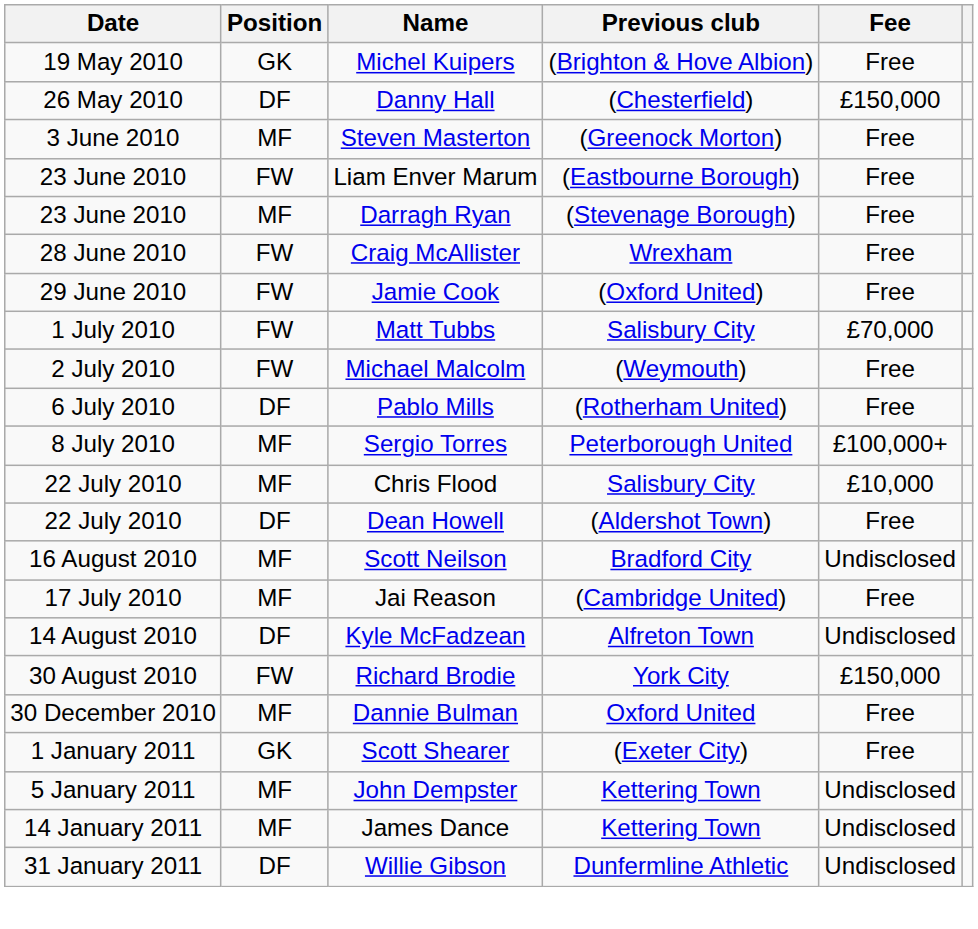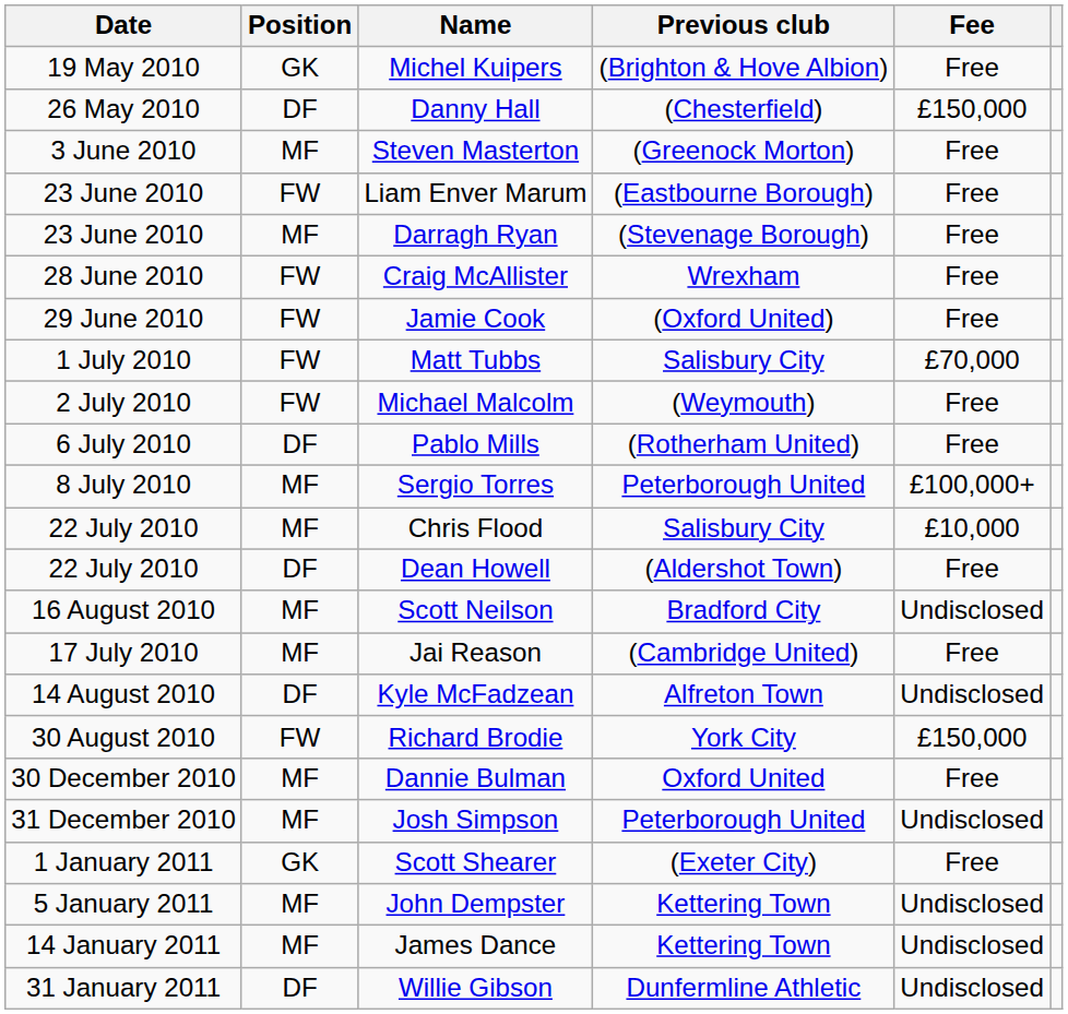+ row: 31 December 2010 | MF | Josh Simpson | Peterborough United | Undisclosed
